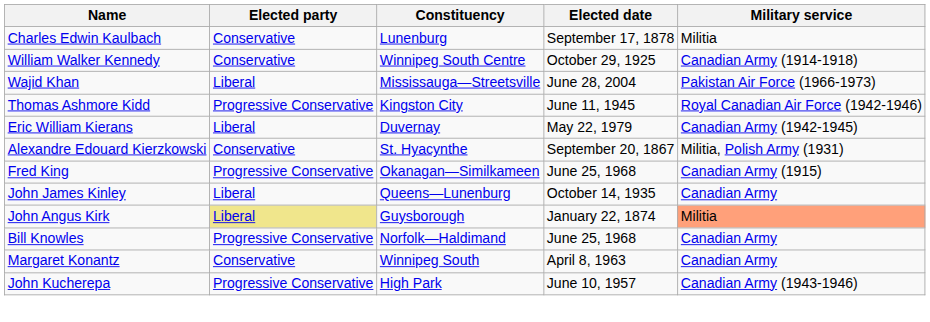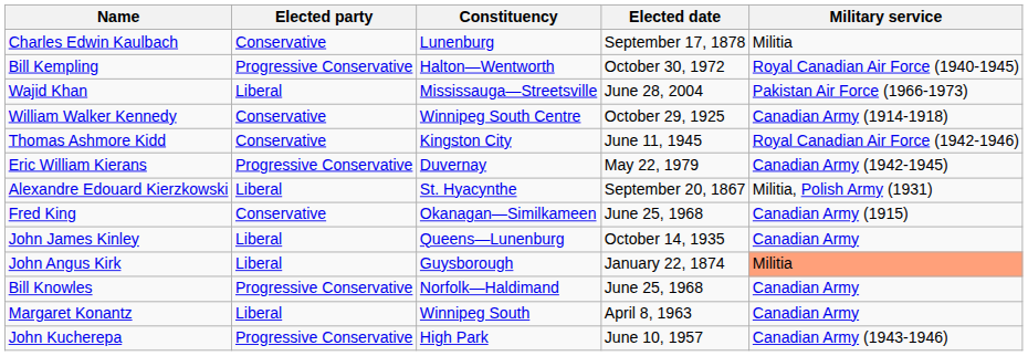+ row: Bill Kempling | Progressive Conservative | Halton—Wentworth | October 30, 1972 | Royal Canadian Air Force (1940-1945)
rows swapped: William Walker Kennedy <-> Wajid Khan
Thomas Ashmore Kidd | Elected party: Progressive Conservative -> Conservative
Eric William Kierans | Elected party: Liberal -> Progressive Conservative
Alexandre Edouard Kierzkowski | Elected party: Conservative -> Liberal
Fred King | Elected party: Progressive Conservative -> Conservative
John Angus Kirk | Elected party: khaki background -> no background
Margaret Konantz | Elected party: Conservative -> Liberal
